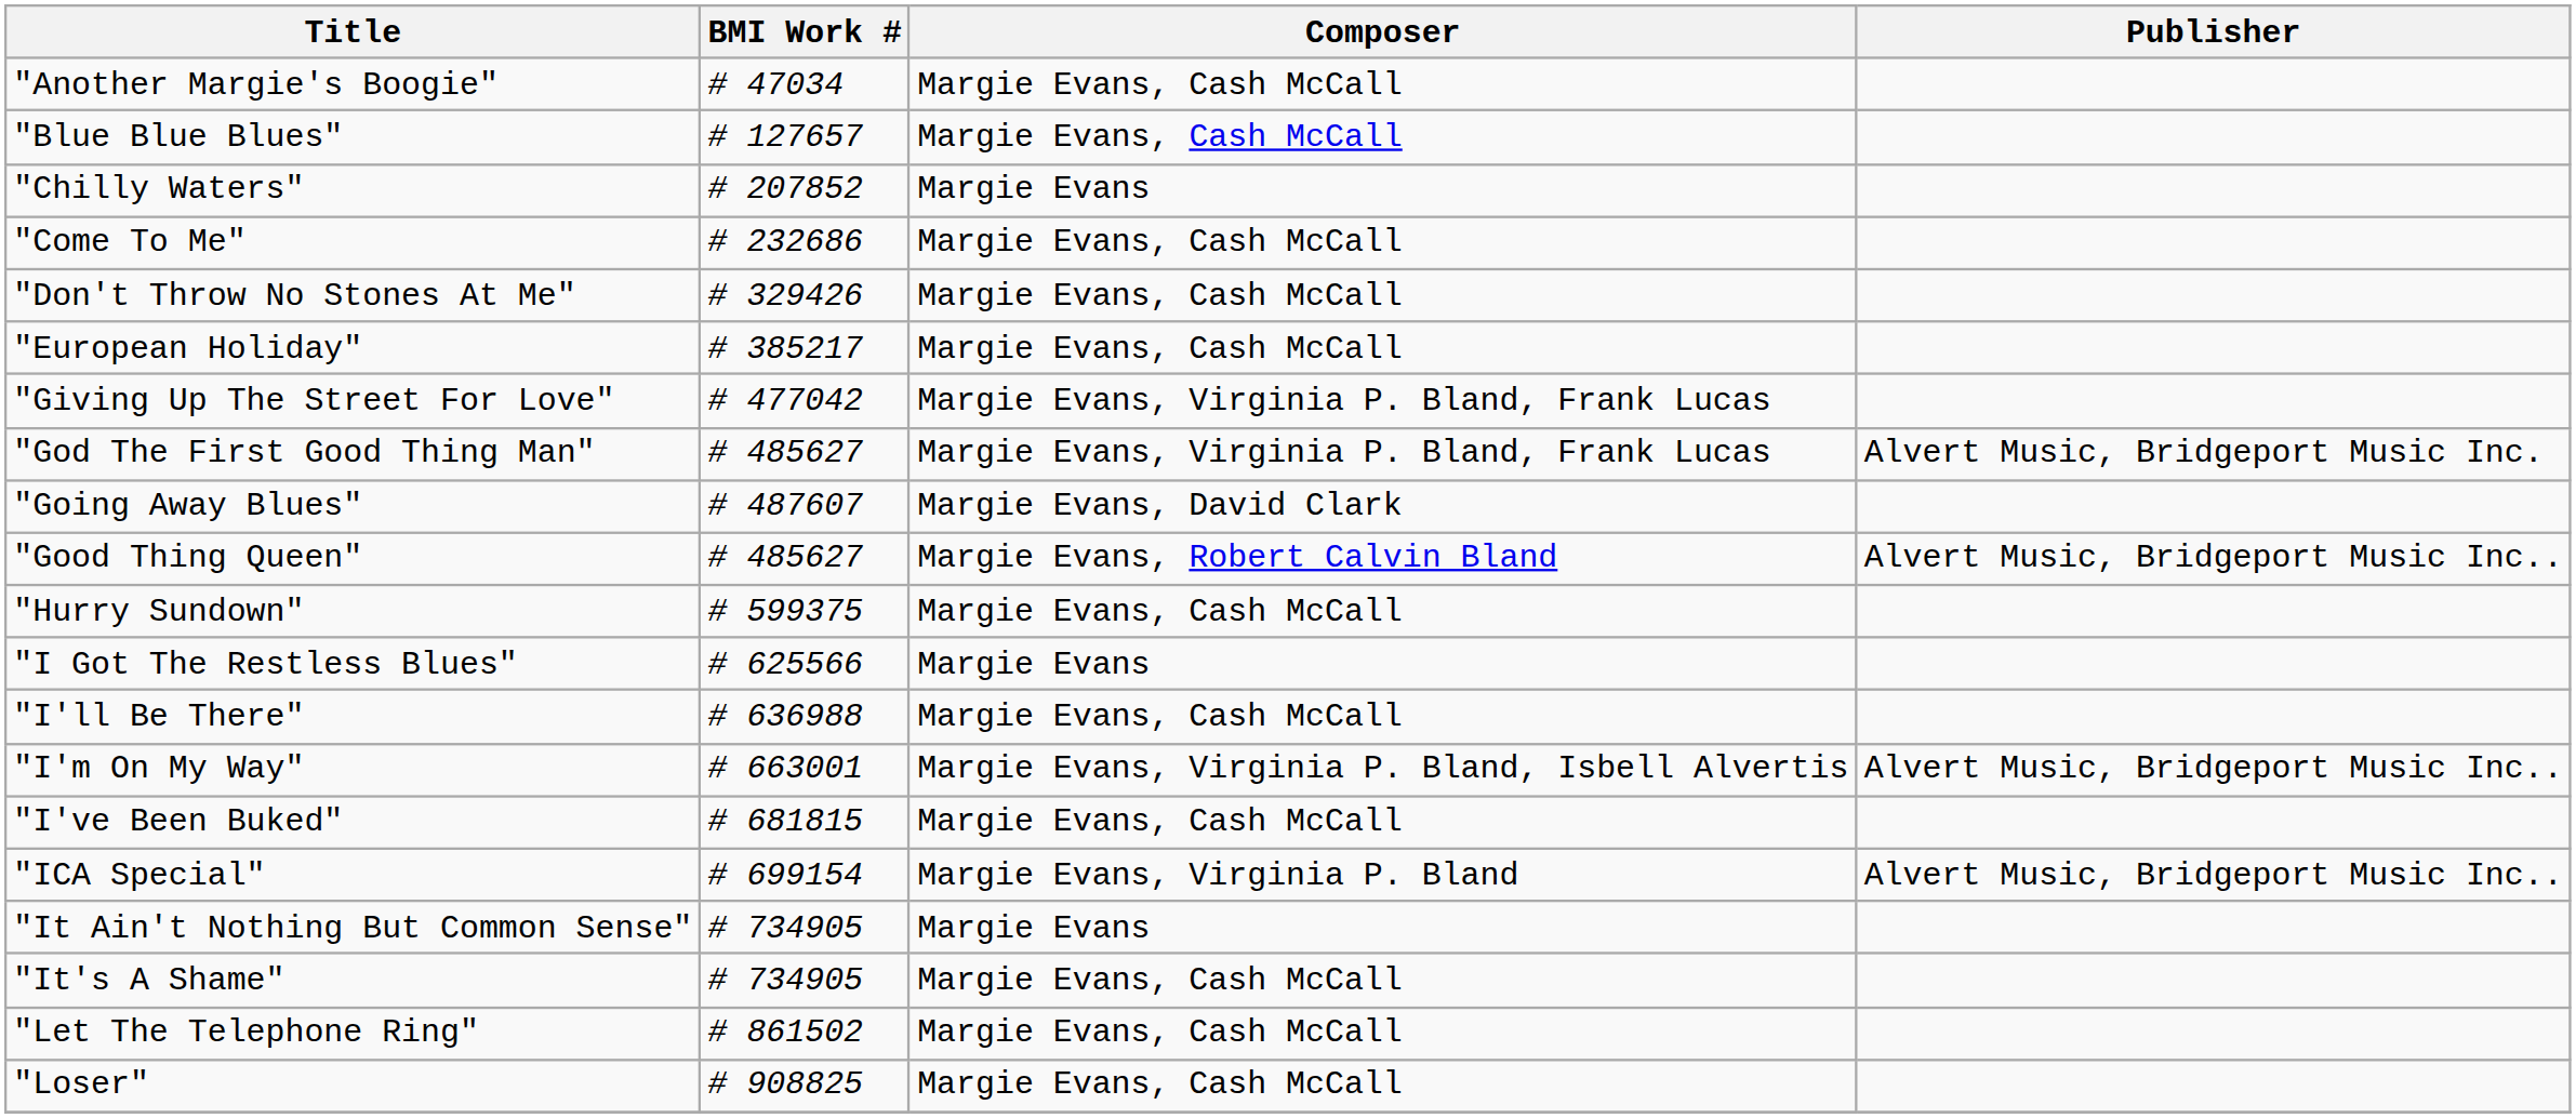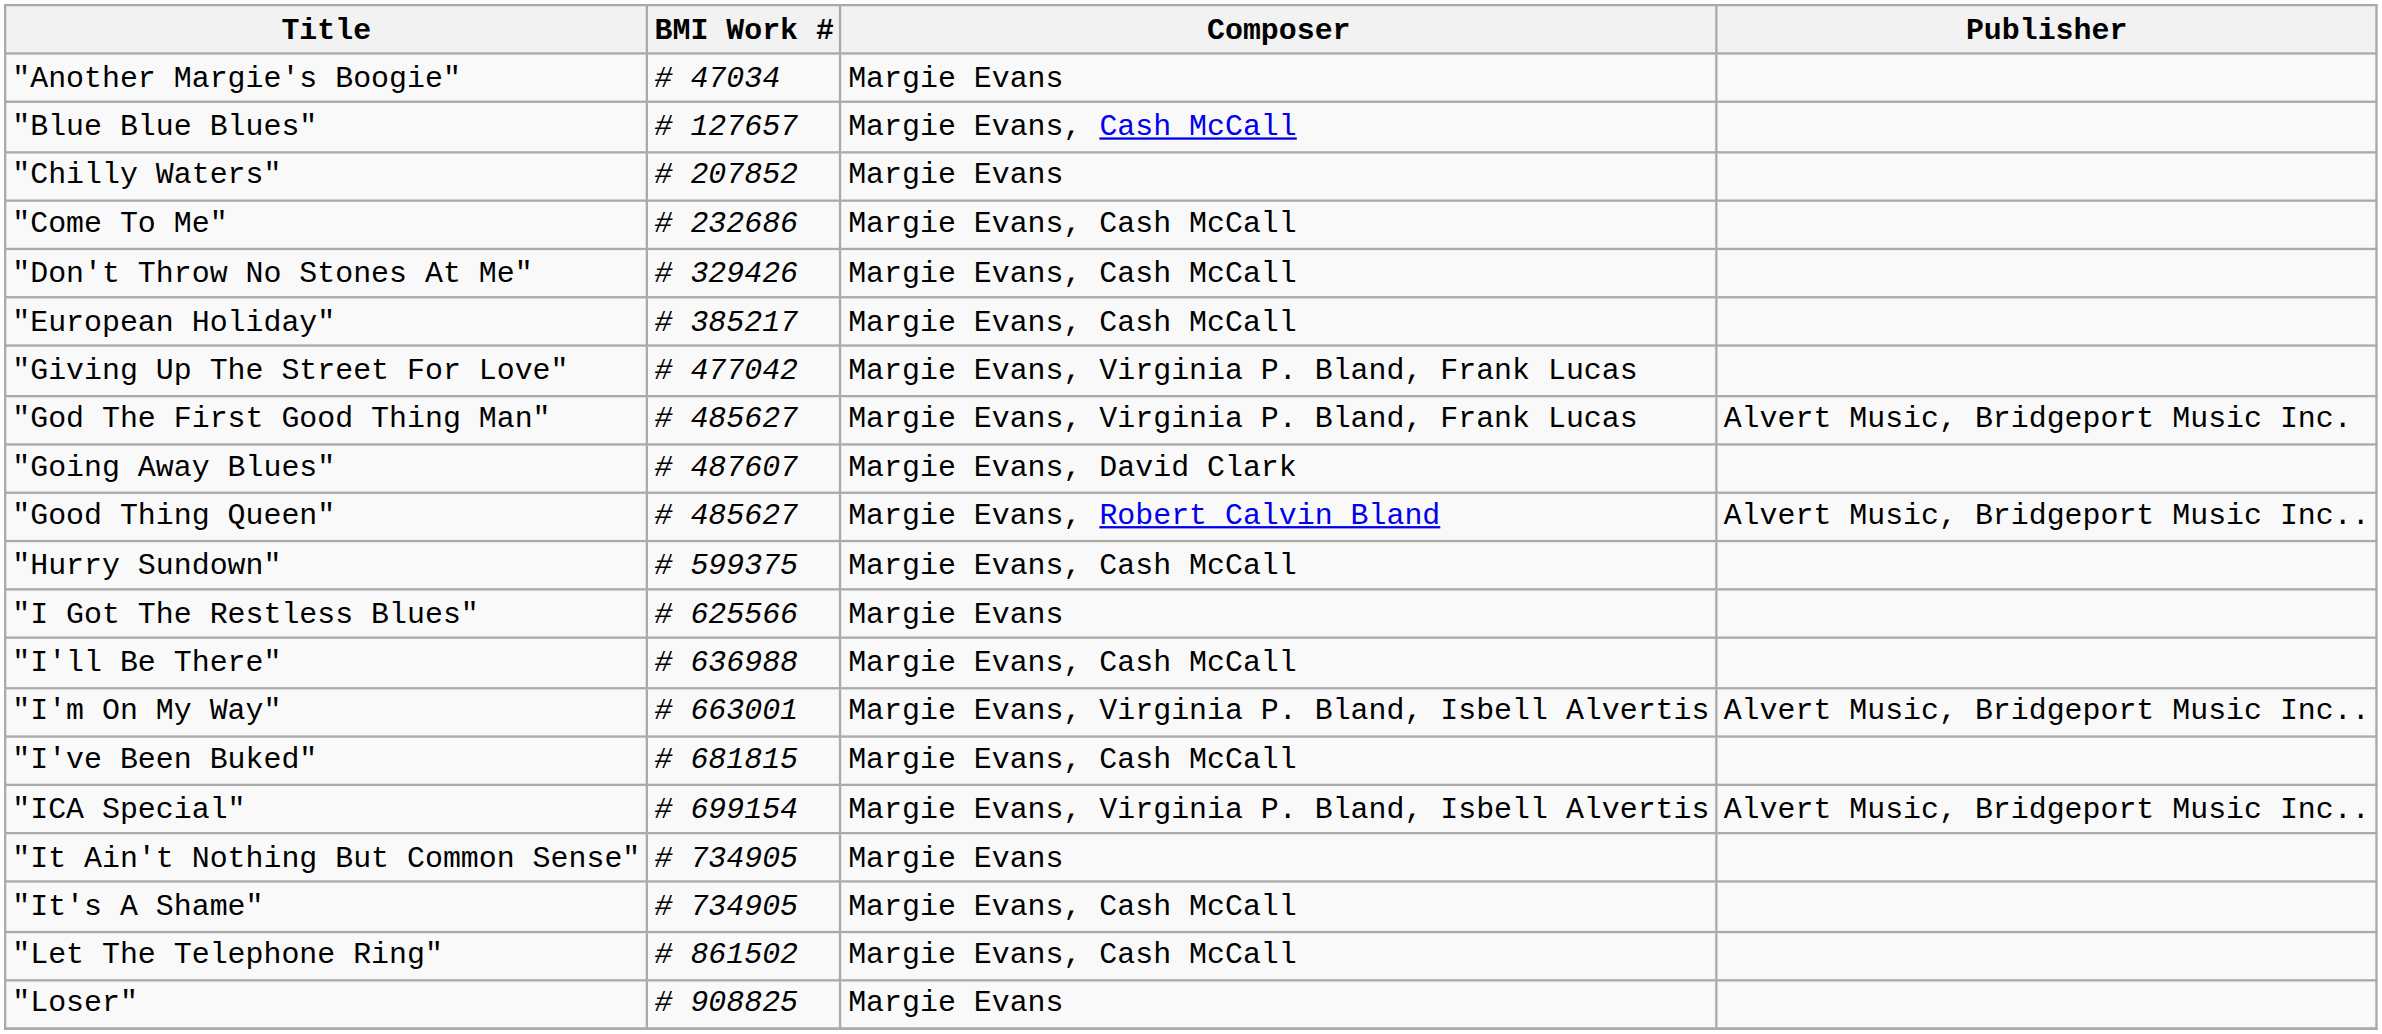"Another Margie's Boogie" | Composer: Margie Evans, Cash McCall -> Margie Evans
"ICA Special" | Composer: Margie Evans, Virginia P. Bland -> Margie Evans, Virginia P. Bland, Isbell Alvertis
"Loser" | Composer: Margie Evans, Cash McCall -> Margie Evans
